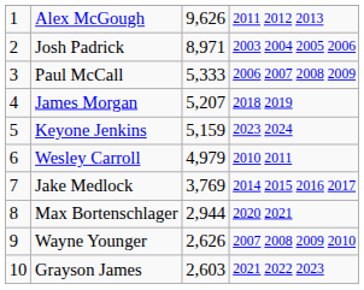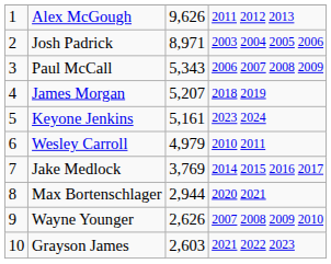Paul McCall | column 3: 5,333 -> 5,343
Keyone Jenkins | column 3: 5,159 -> 5,161
